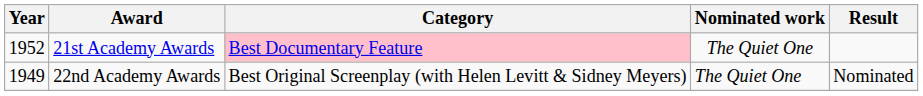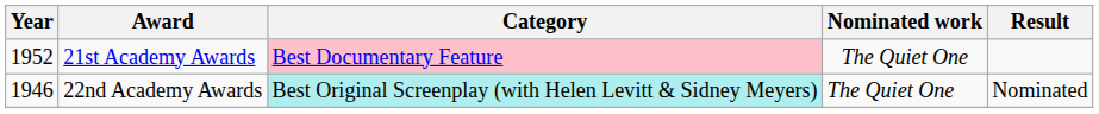22nd Academy Awards | Year: 1949 -> 1946
22nd Academy Awards | Category: no background -> paleturquoise background
